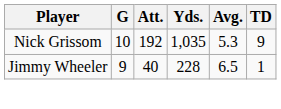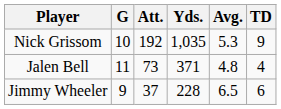+ row: Jalen Bell | 11 | 73 | 371 | 4.8 | 4
Jimmy Wheeler | Att.: 40 -> 37
Jimmy Wheeler | TD: 1 -> 6
